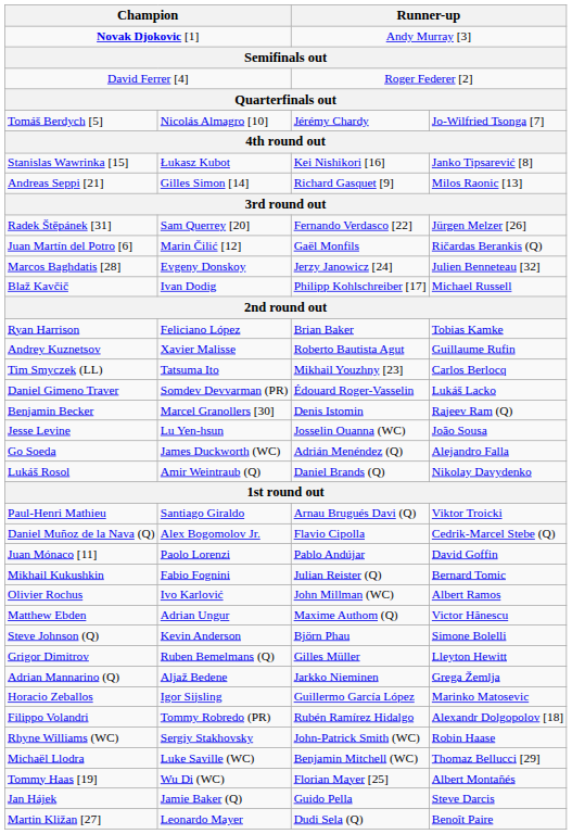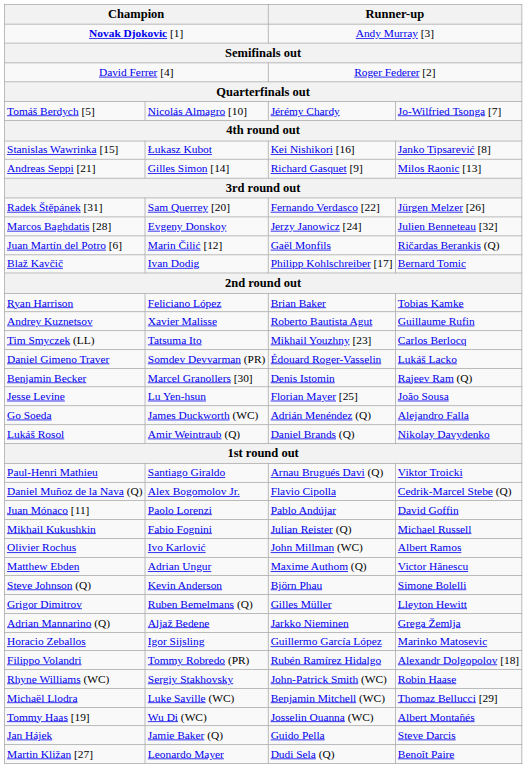rows swapped: Marcos Baghdatis [28] <-> Juan Martín del Potro [6]
Blaž Kavčič | column 4: Michael Russell -> Bernard Tomic
Jesse Levine | column 3: Josselin Ouanna (WC) -> Florian Mayer [25]
Mikhail Kukushkin | column 4: Bernard Tomic -> Michael Russell
Tommy Haas [19] | column 3: Florian Mayer [25] -> Josselin Ouanna (WC)
